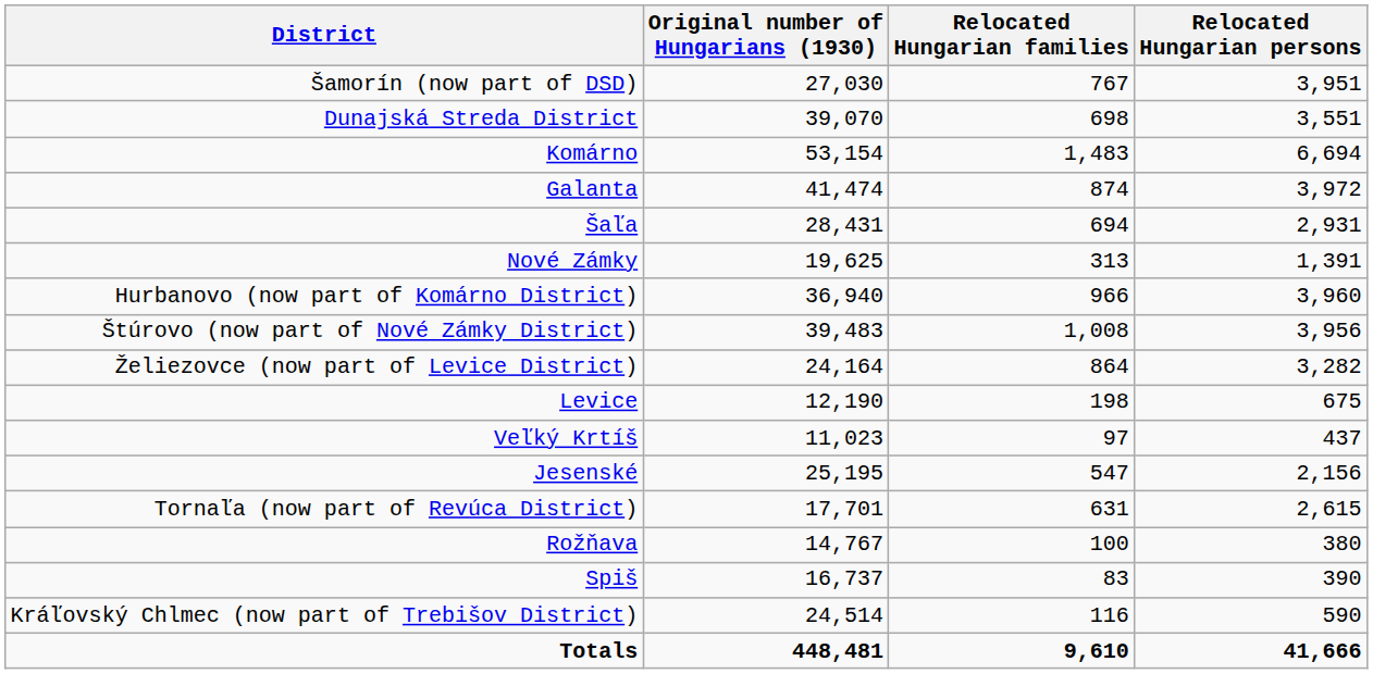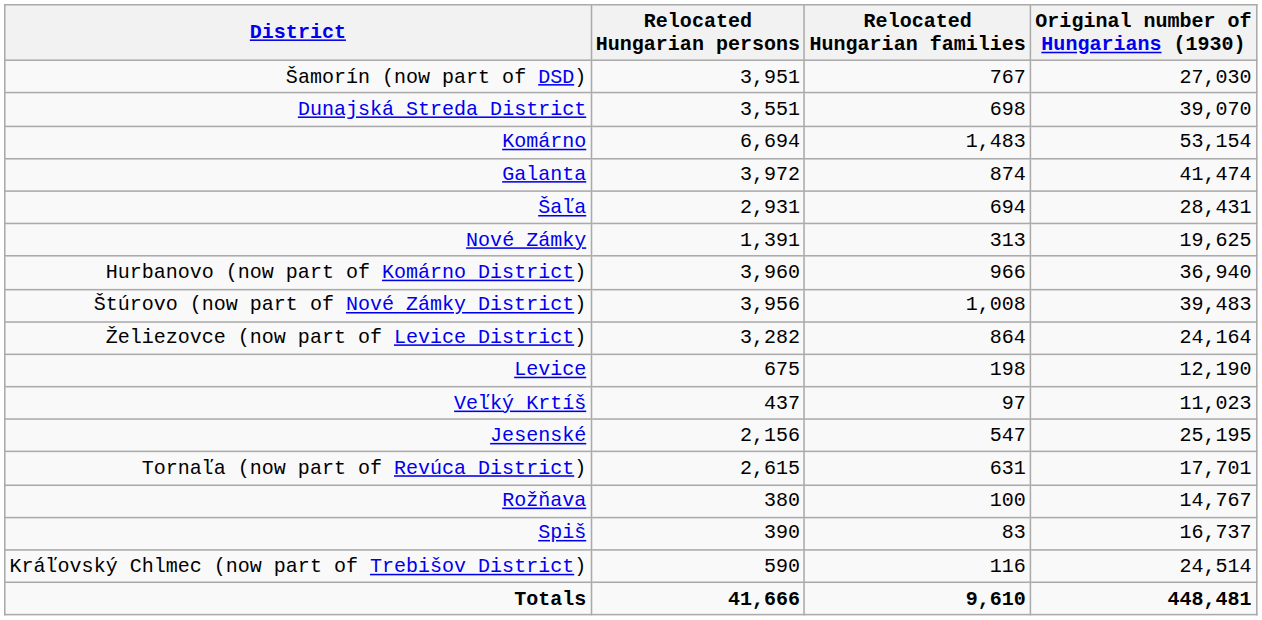columns swapped: Original number of Hungarians (1930) <-> Relocated Hungarian persons
